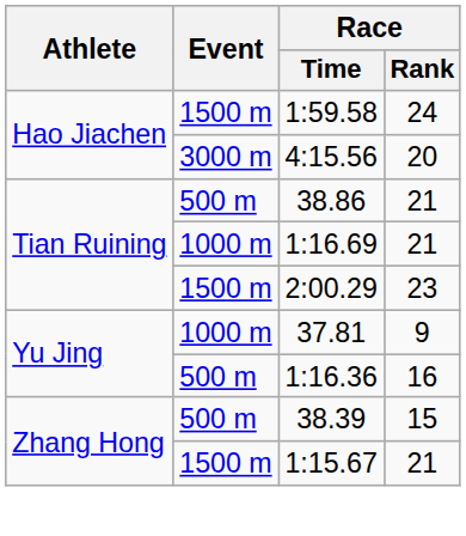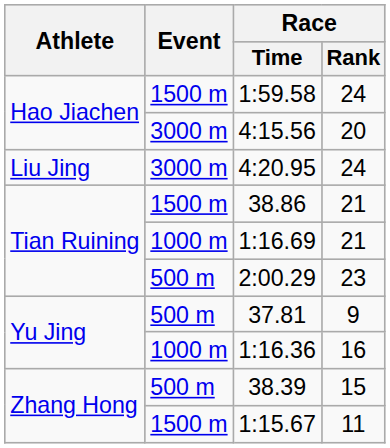+ row: Liu Jing | 3000 m | 4:20.95 | 24
38.86 | Event: 500 m -> 1500 m
2:00.29 | Event: 1500 m -> 500 m
37.81 | Event: 1000 m -> 500 m
1:16.36 | Event: 500 m -> 1000 m
1:15.67 | Race / Rank: 21 -> 11
